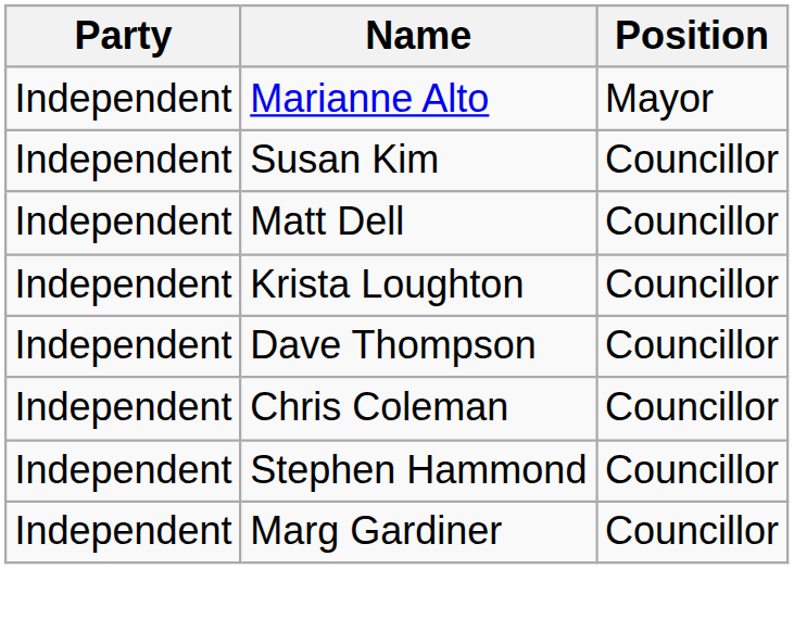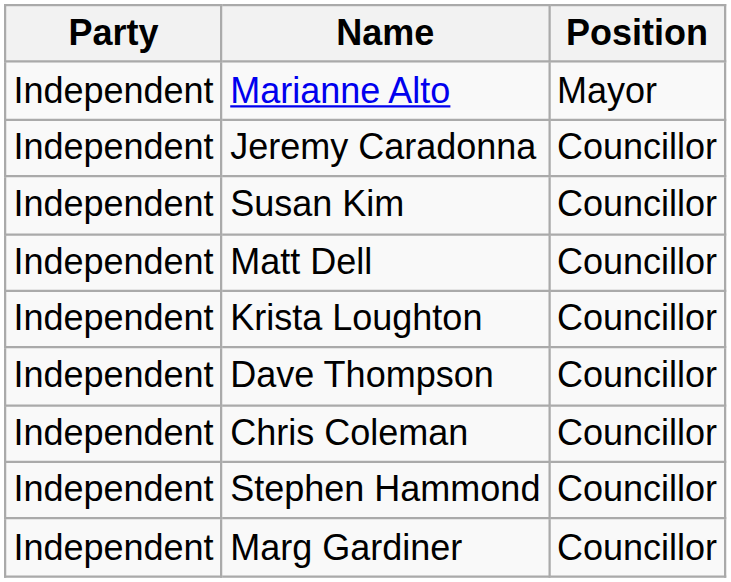+ row: Independent | Jeremy Caradonna | Councillor
